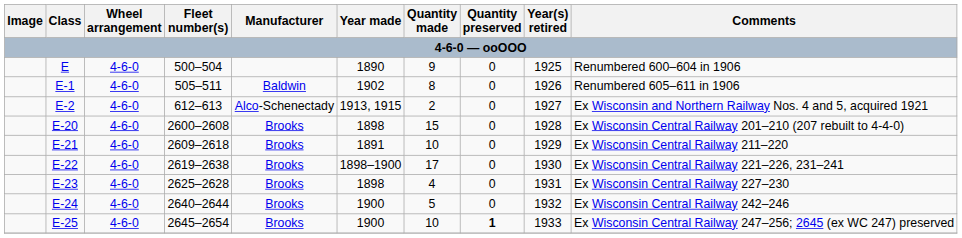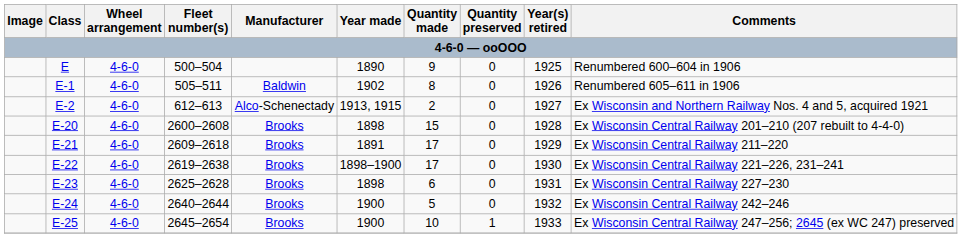E-21 | Quantity made: 10 -> 17
E-23 | Quantity made: 4 -> 6
E-25 | Quantity preserved: bold -> normal
